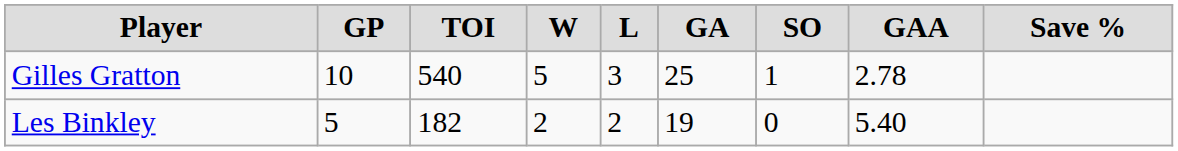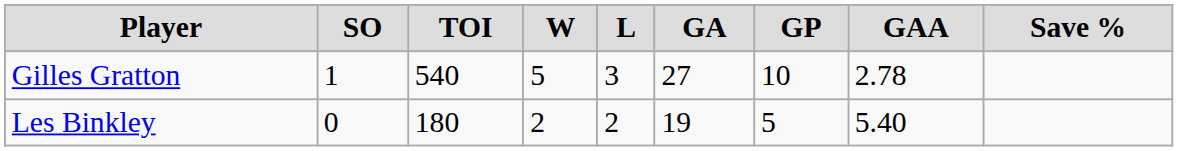columns swapped: GP <-> SO
Gilles Gratton | GA: 25 -> 27
Les Binkley | TOI: 182 -> 180
